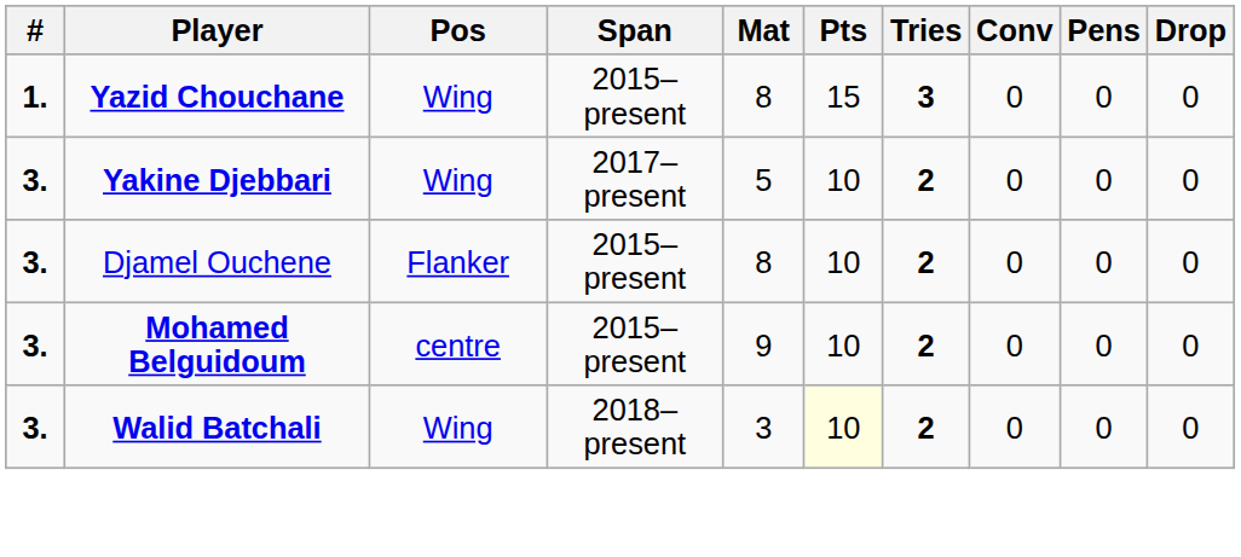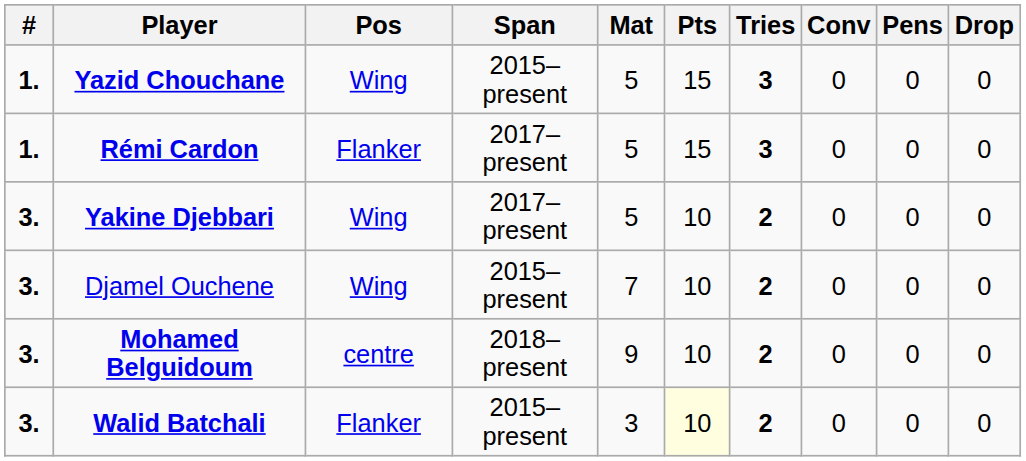Yazid Chouchane | Mat: 8 -> 5
+ row: 1. | Rémi Cardon | Flanker | 2017–present | 5 | 15 | 3 | 0 | 0 | 0
Djamel Ouchene | Pos: Flanker -> Wing
Djamel Ouchene | Mat: 8 -> 7
Mohamed Belguidoum | Span: 2015–present -> 2018–present
Walid Batchali | Pos: Wing -> Flanker
Walid Batchali | Span: 2018–present -> 2015–present
